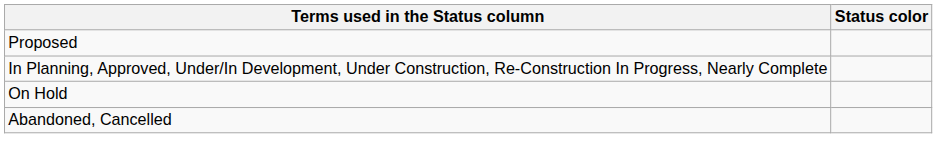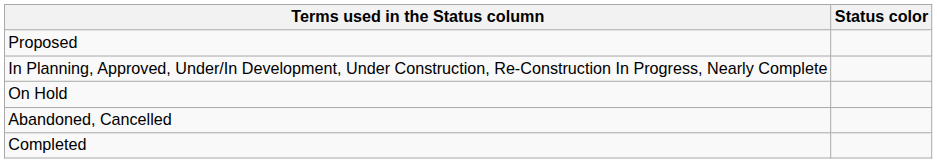+ row: Completed
